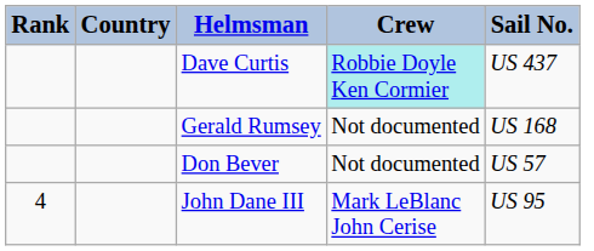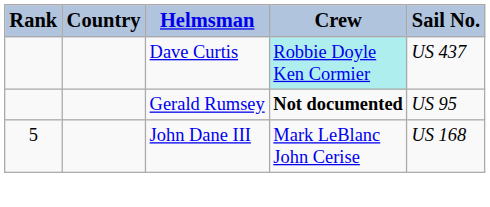Gerald Rumsey | Crew: normal -> bold
Gerald Rumsey | Sail No.: US 168 -> US 95
- row: Don Bever | Not documented | US 57
John Dane III | Rank: 4 -> 5
John Dane III | Sail No.: US 95 -> US 168
